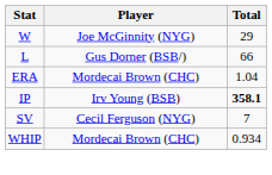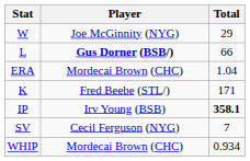L | Player: normal -> bold
+ row: K | Fred Beebe (STL/) | 171
